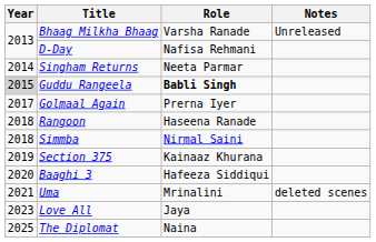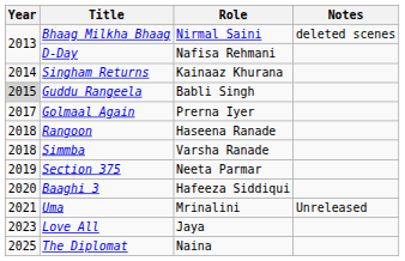Bhaag Milkha Bhaag | Role: Varsha Ranade -> Nirmal Saini
Bhaag Milkha Bhaag | Notes: Unreleased -> deleted scenes
Singham Returns | Role: Neeta Parmar -> Kainaaz Khurana
Guddu Rangeela | Role: bold -> normal
Simmba | Role: Nirmal Saini -> Varsha Ranade
Section 375 | Role: Kainaaz Khurana -> Neeta Parmar
Uma | Notes: deleted scenes -> Unreleased
